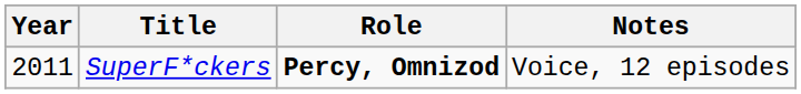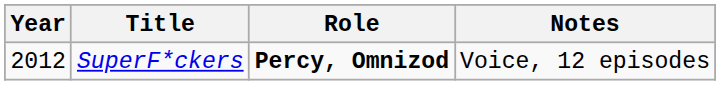SuperF*ckers | Year: 2011 -> 2012
